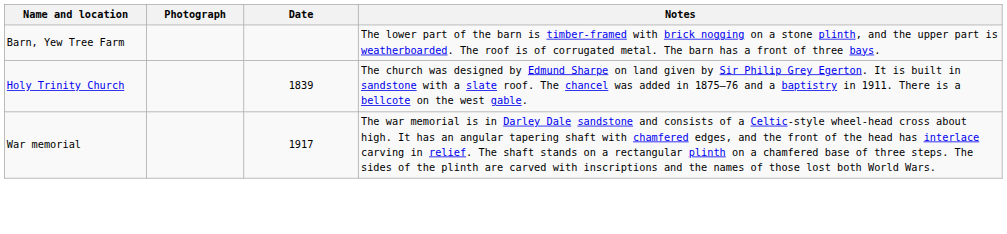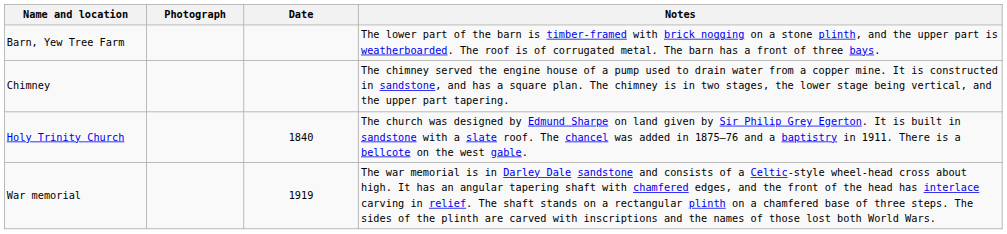+ row: Chimney | The chimney served the engine house of a pump used to drain water from a copper mine. It is constructed in sandstone, and has a square plan. The chimney is in two stages, the lower stage being vertical, and the upper part tapering.
Holy Trinity Church | Date: 1839 -> 1840
War memorial | Date: 1917 -> 1919
